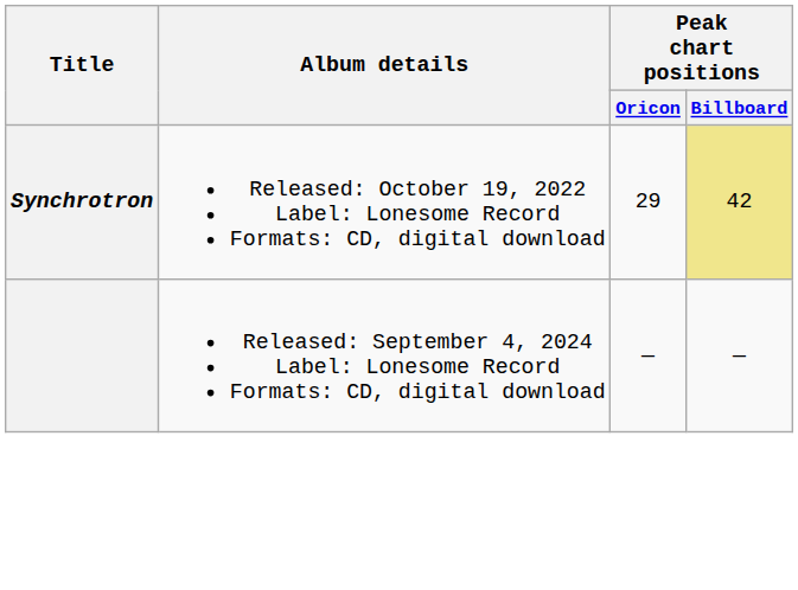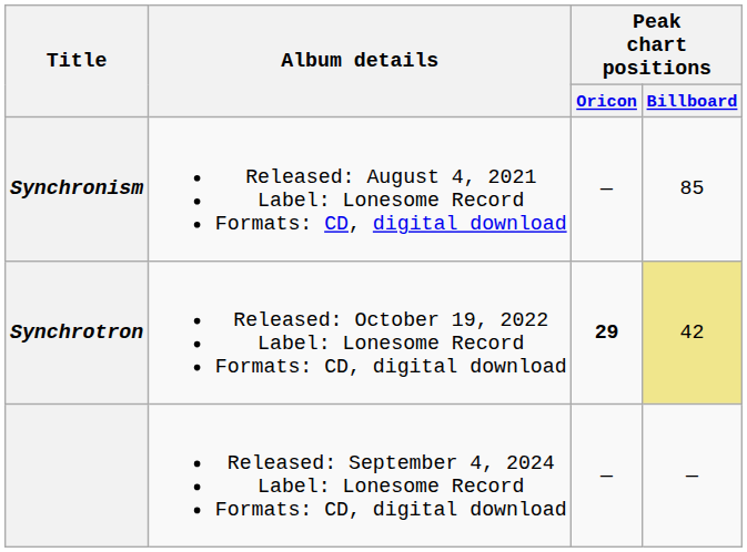+ row: Synchronism | Released: August 4, 2021 Label: Lonesome Record Formats: CD, digital download | — | 85
Synchrotron | Peak chart positions / Oricon: normal -> bold
